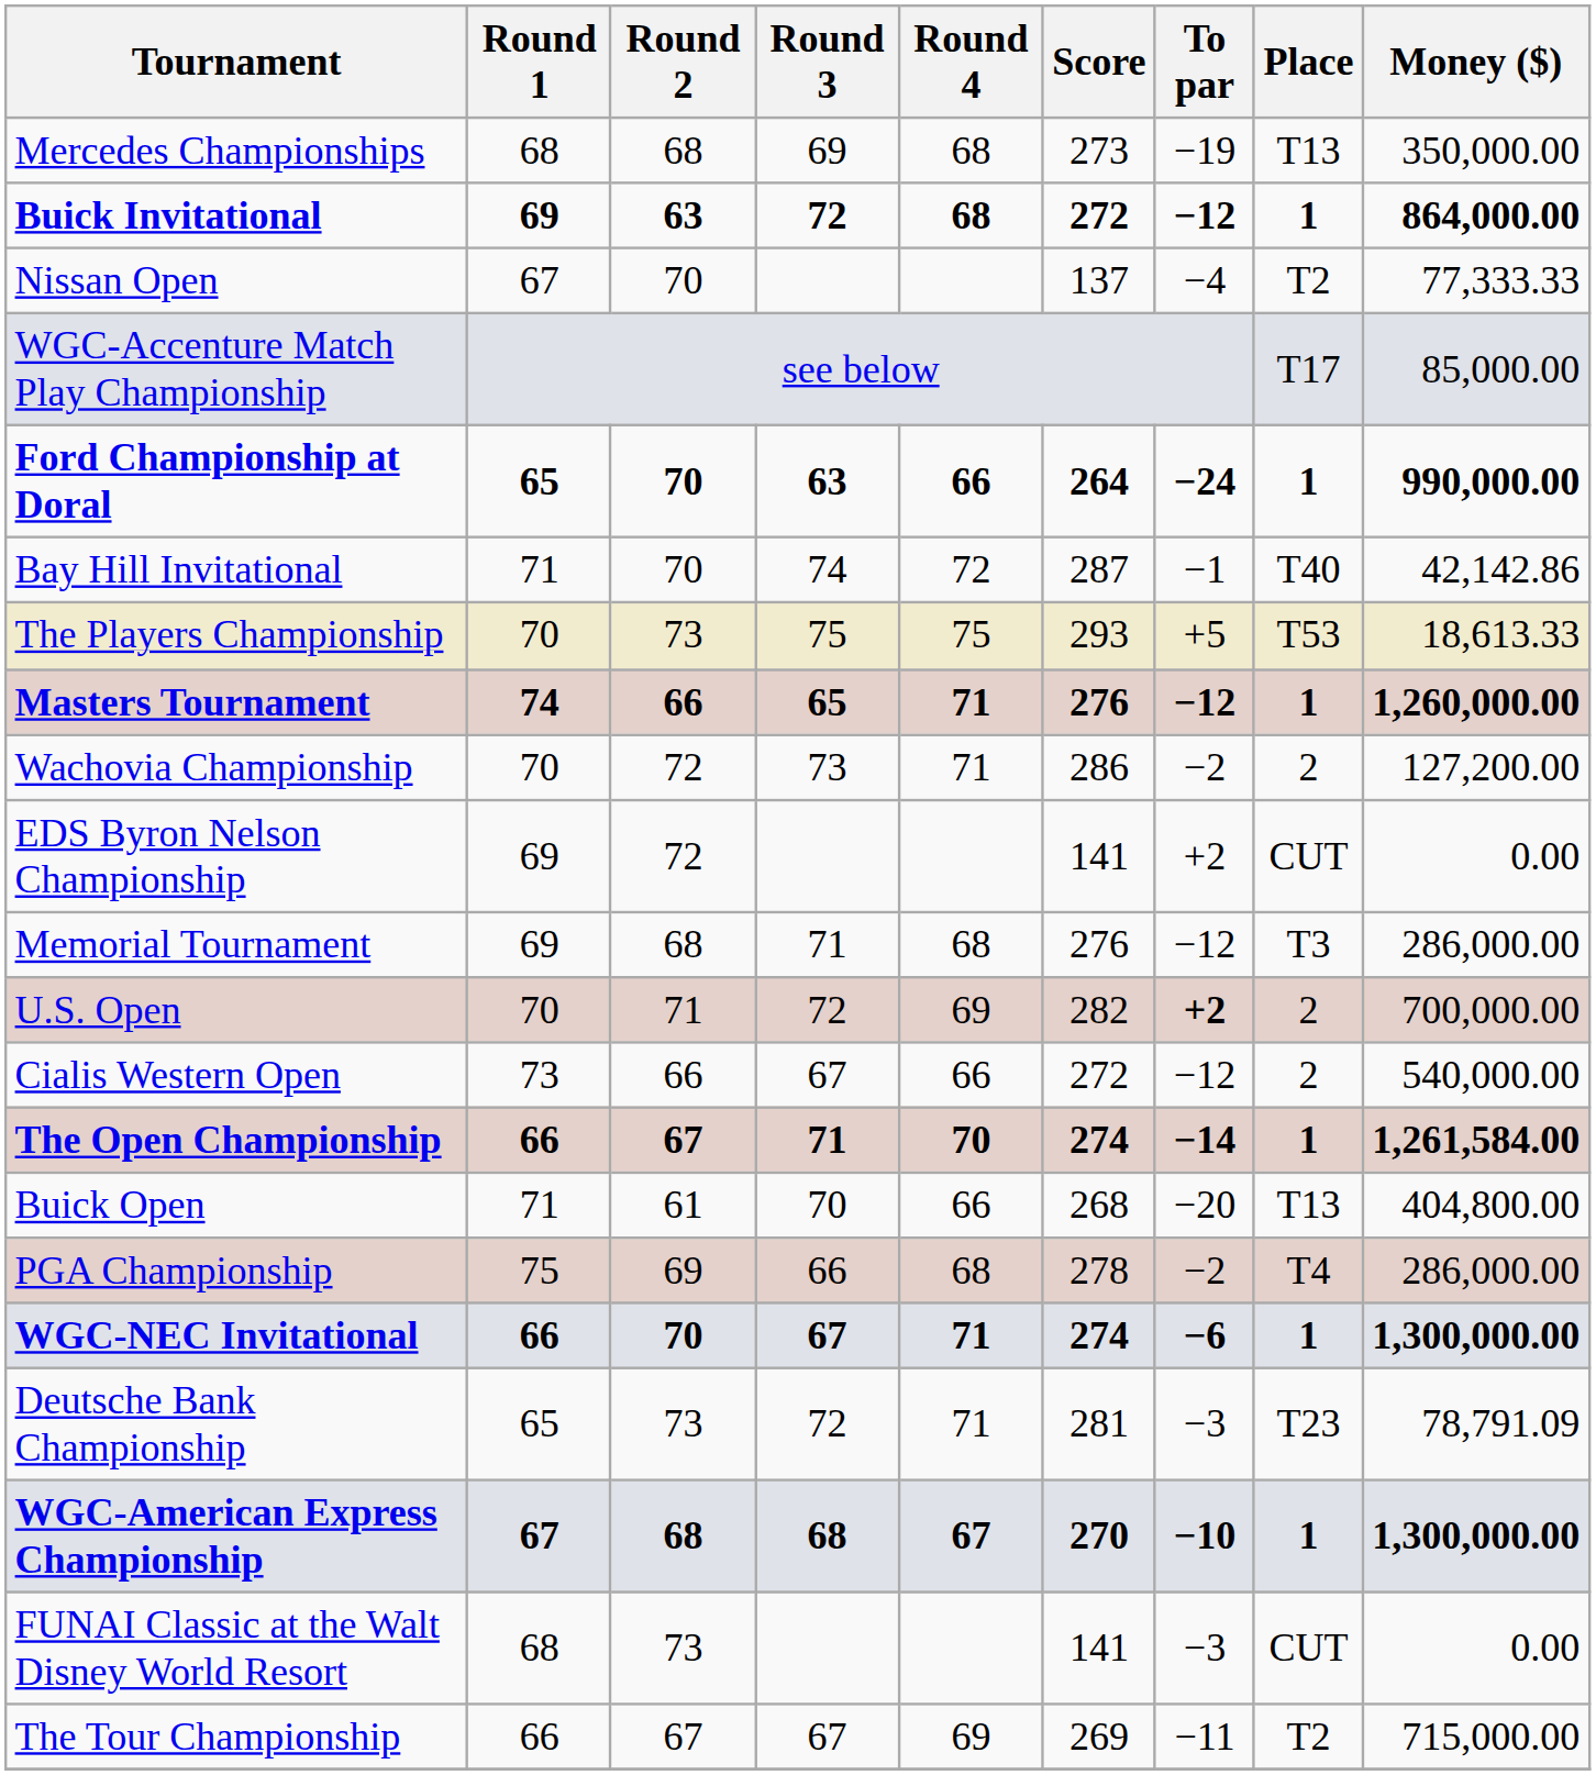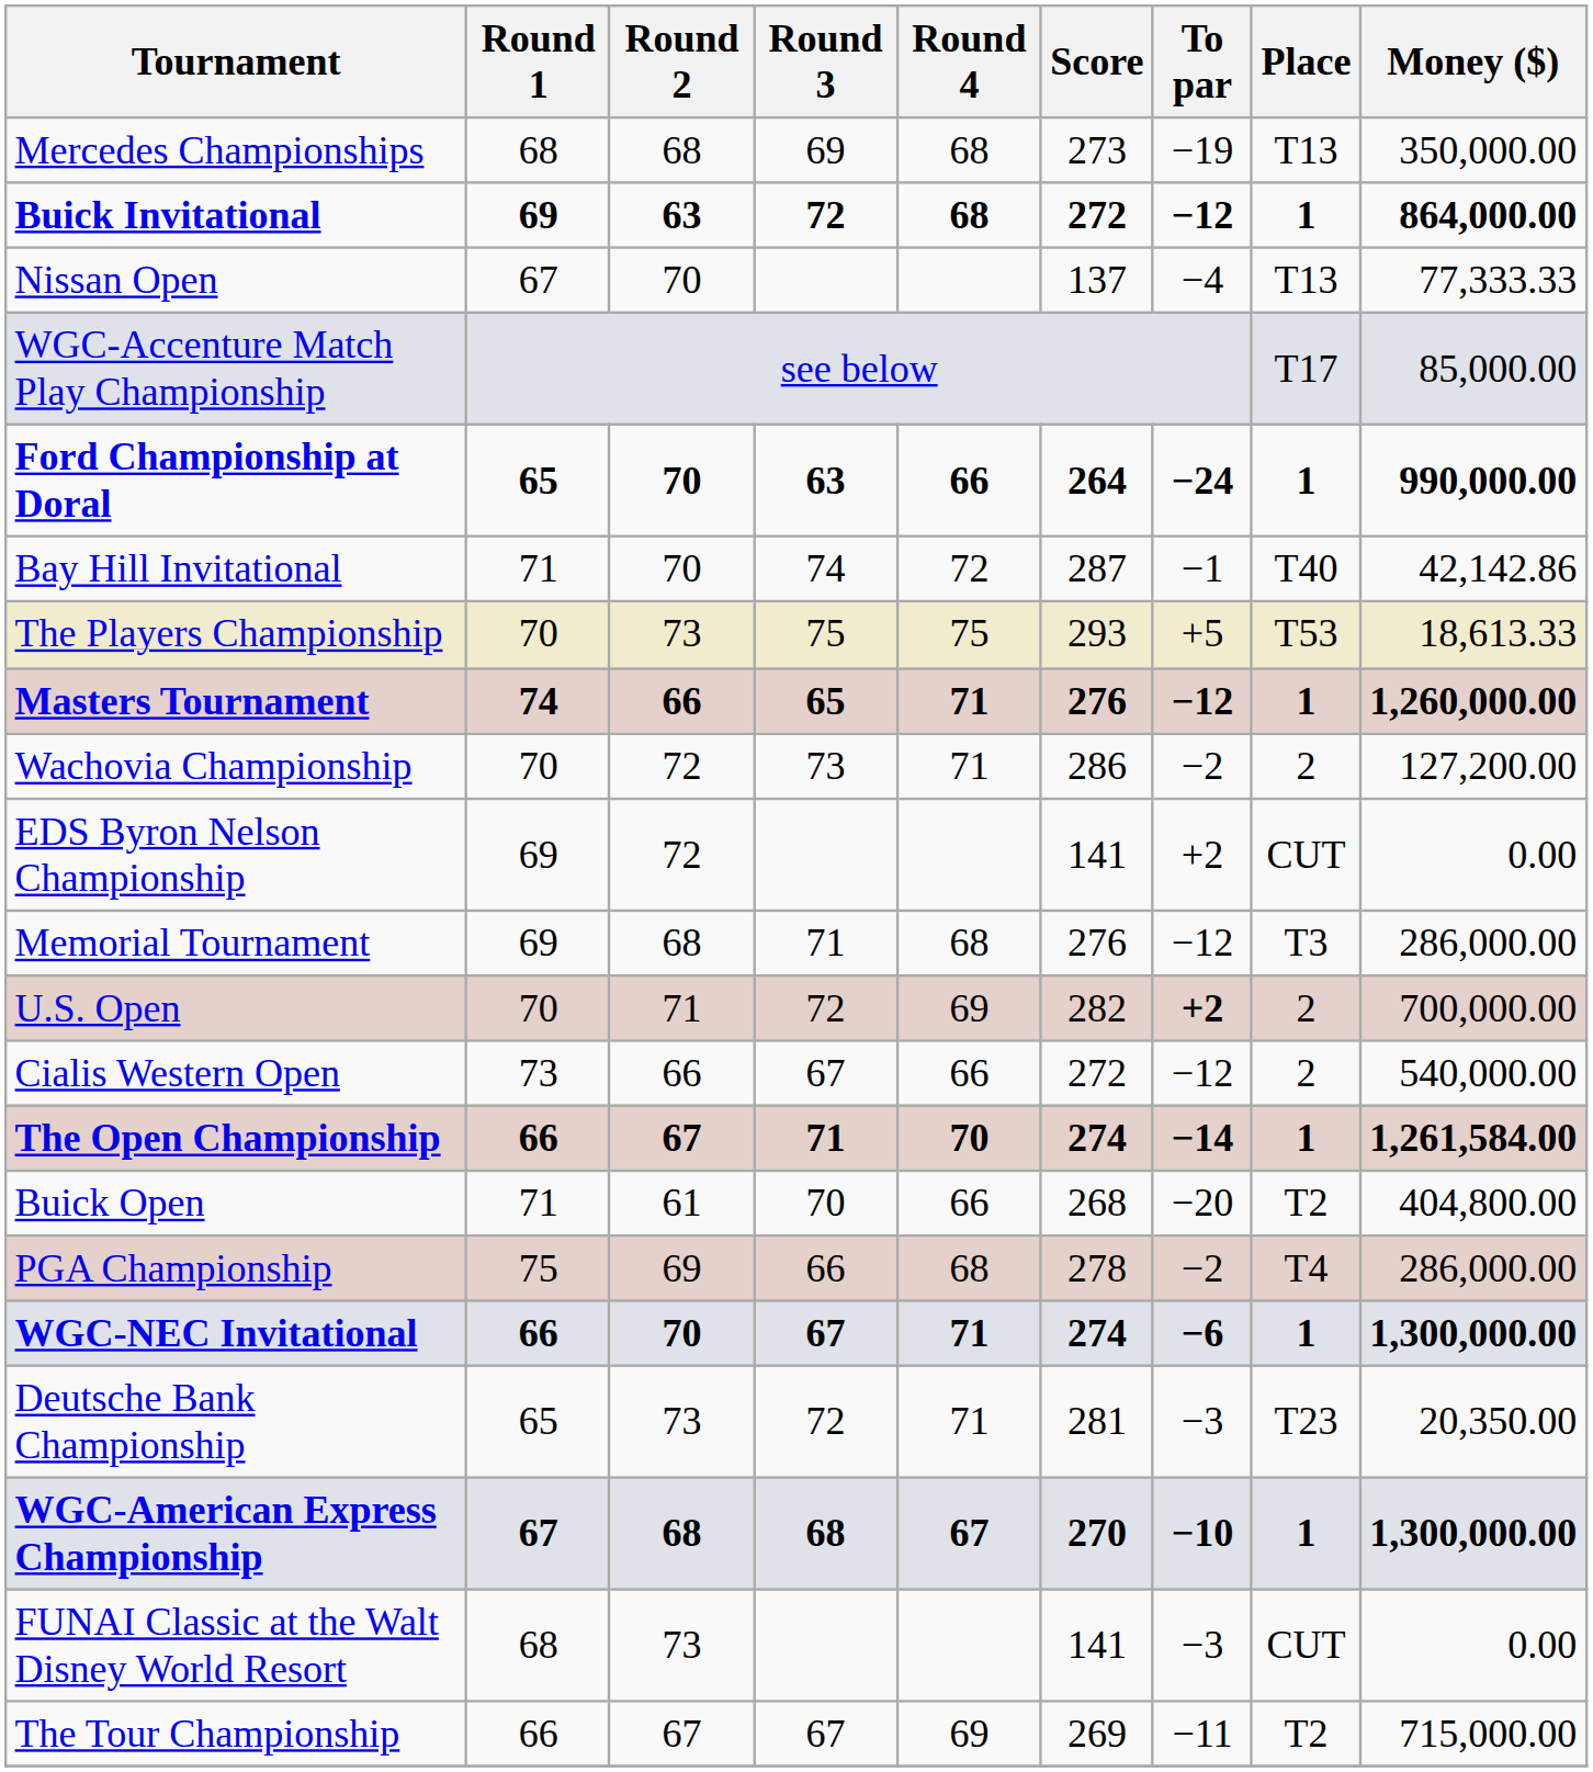Nissan Open | Place: T2 -> T13
Buick Open | Place: T13 -> T2
Deutsche Bank Championship | Money ($): 78,791.09 -> 20,350.00
